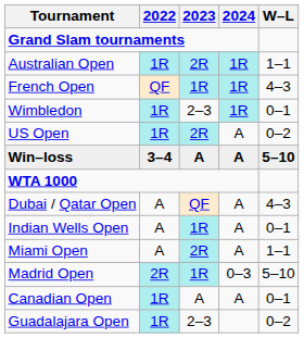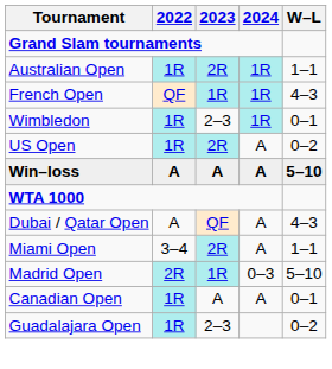Win–loss | 2022: 3–4 -> A
- row: Indian Wells Open | A | 1R | A | 0–1
Miami Open | 2022: A -> 3–4
